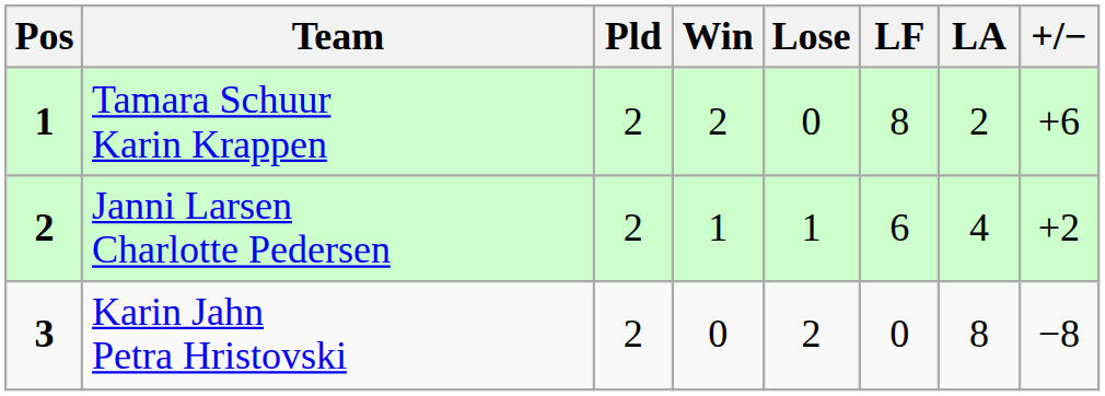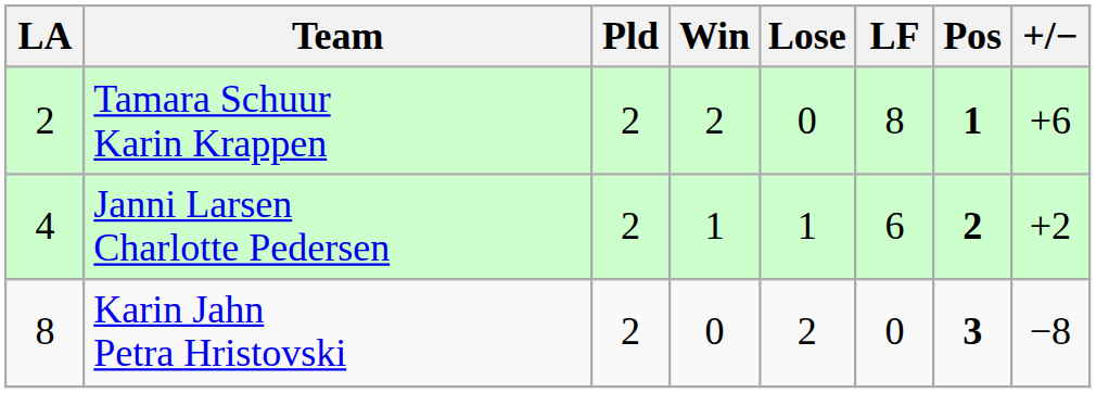columns swapped: Pos <-> LA
